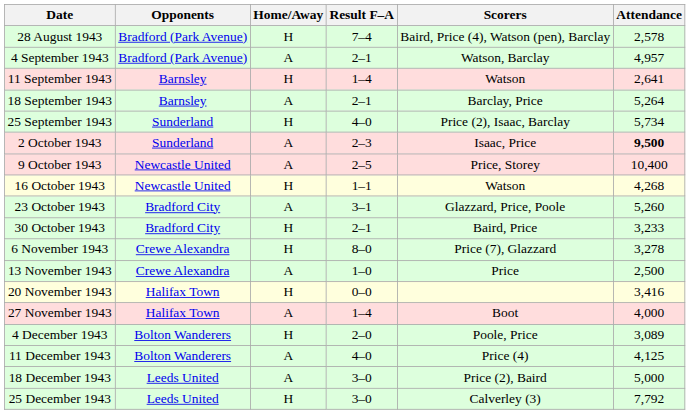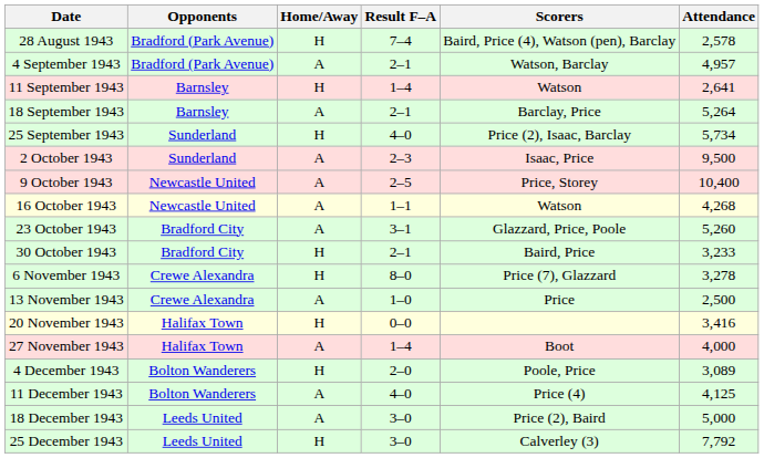2 October 1943 | Attendance: bold -> normal
16 October 1943 | Home/Away: H -> A
